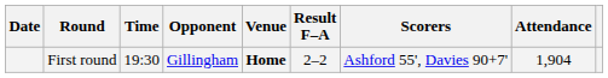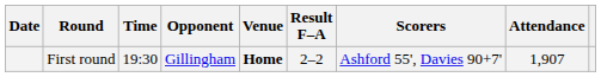First round | Attendance: 1,904 -> 1,907
